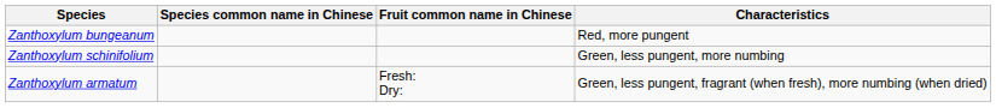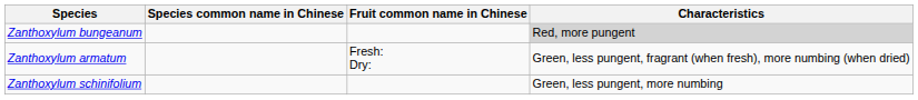Zanthoxylum bungeanum | Characteristics: no background -> lightgrey background
rows swapped: Zanthoxylum schinifolium <-> Zanthoxylum armatum
